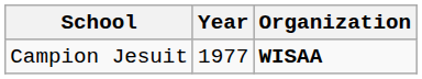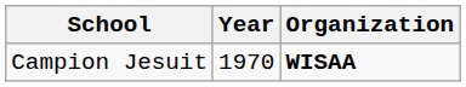Campion Jesuit | Year: 1977 -> 1970
